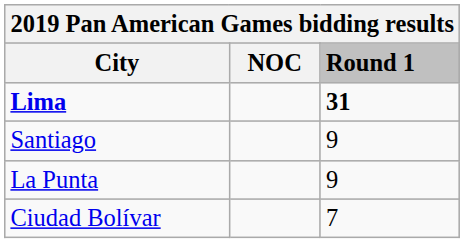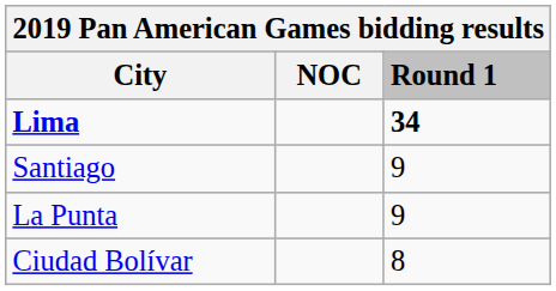Lima | Round 1: 31 -> 34
Ciudad Bolívar | Round 1: 7 -> 8
